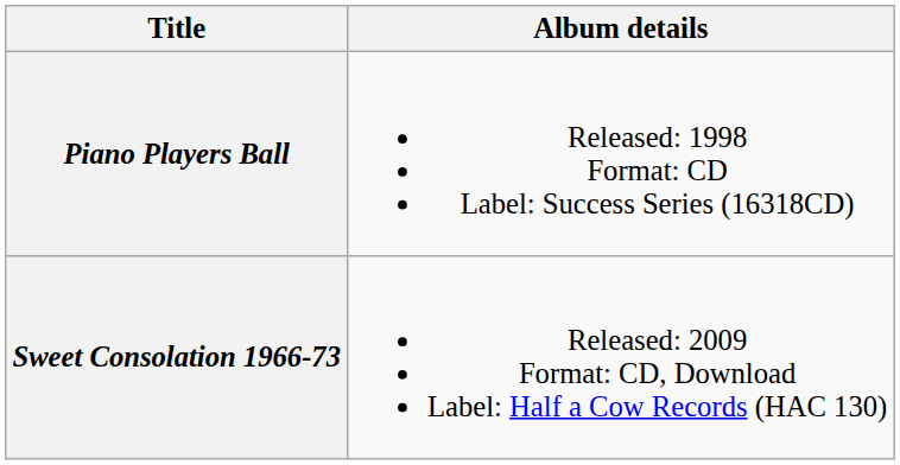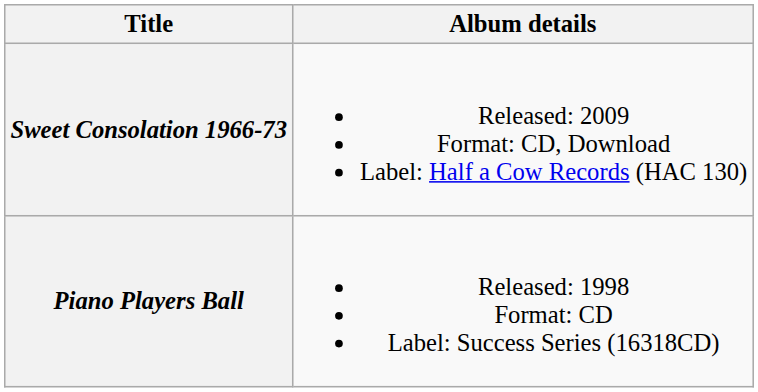rows swapped: Piano Players Ball <-> Sweet Consolation 1966-73
